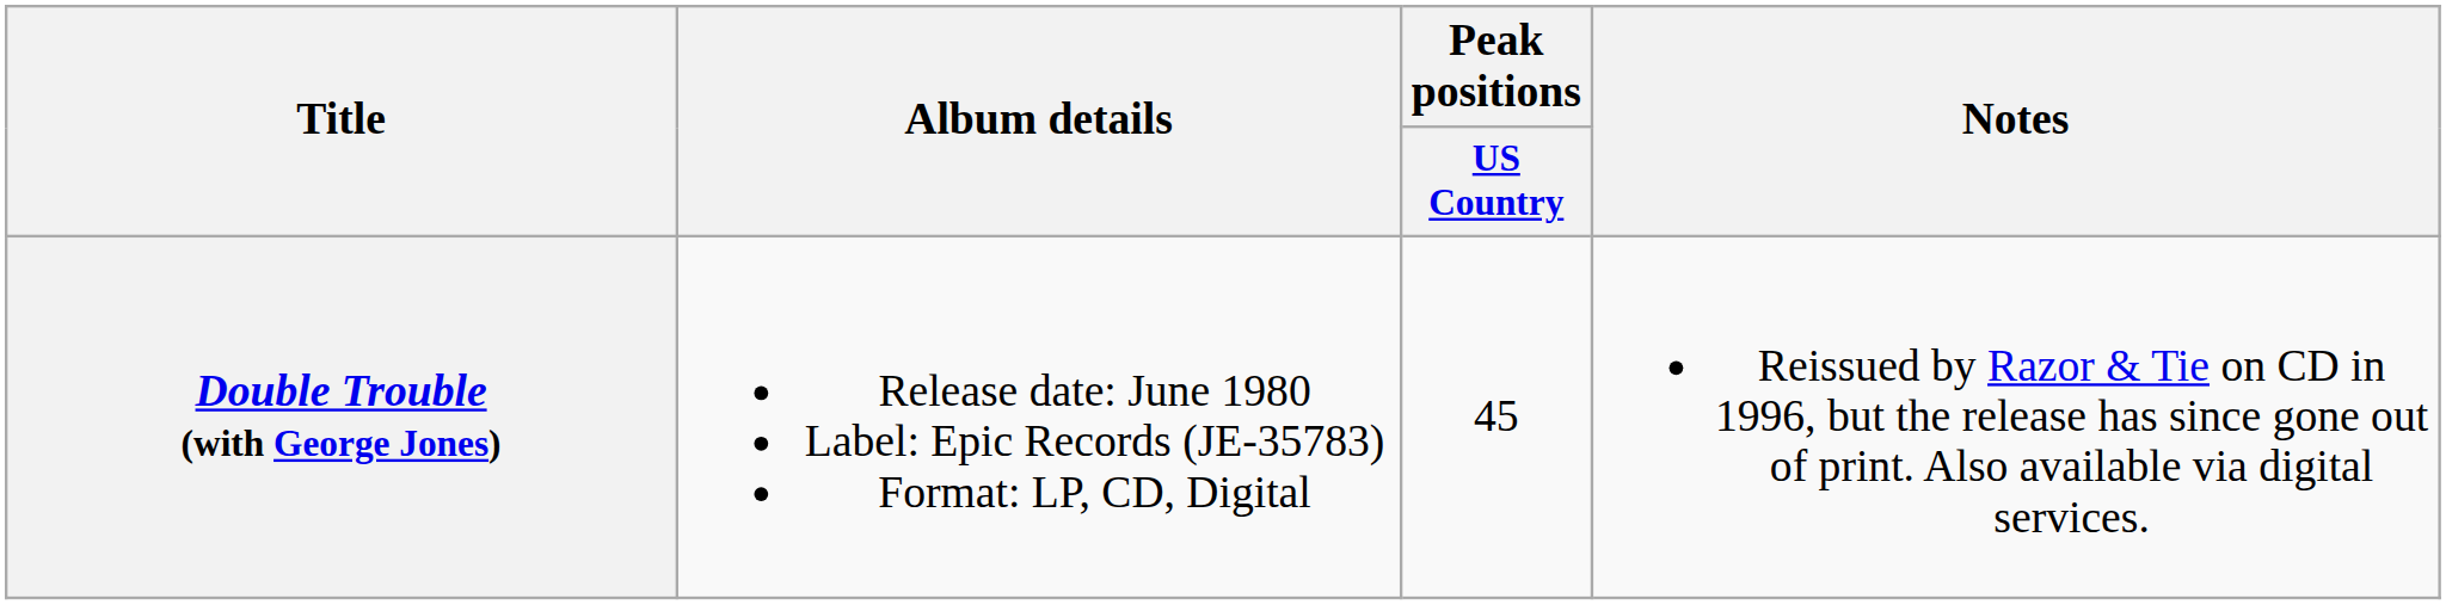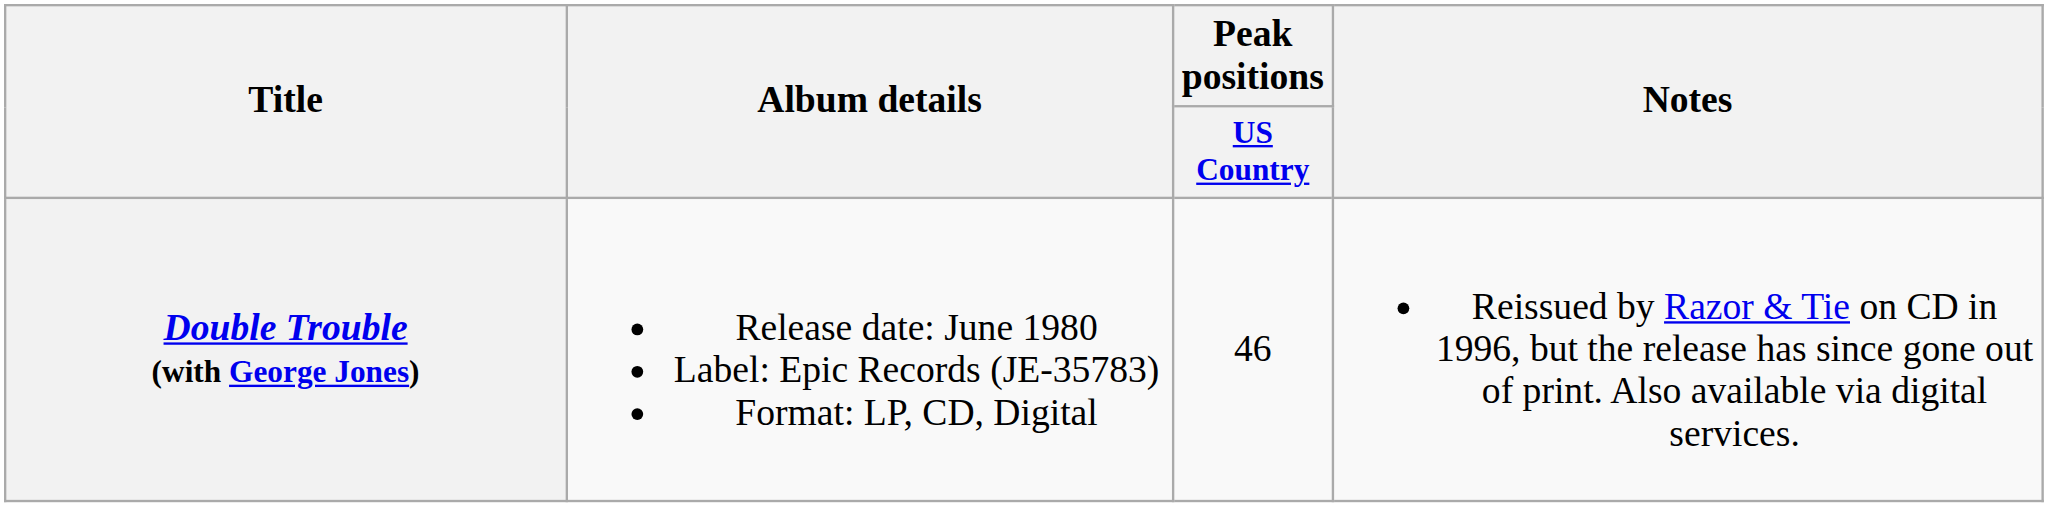Double Trouble (with George Jones) | Peak positions / US Country: 45 -> 46
